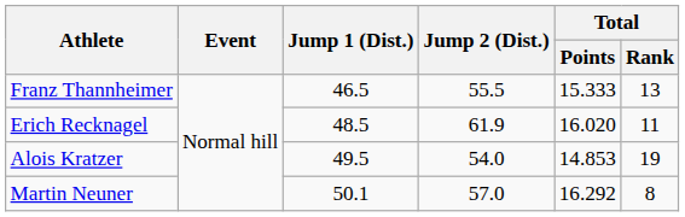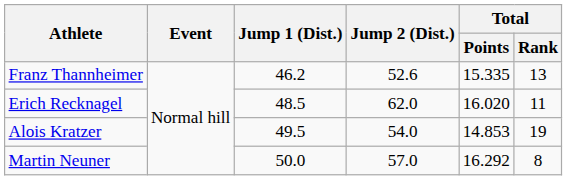Franz Thannheimer | Jump 1 (Dist.): 46.5 -> 46.2
Franz Thannheimer | Jump 2 (Dist.): 55.5 -> 52.6
Franz Thannheimer | Total / Points: 15.333 -> 15.335
Erich Recknagel | Jump 2 (Dist.): 61.9 -> 62.0
Martin Neuner | Jump 1 (Dist.): 50.1 -> 50.0
